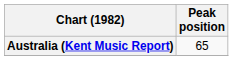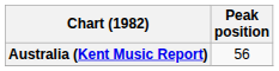Australia (Kent Music Report) | Peak position: 65 -> 56
